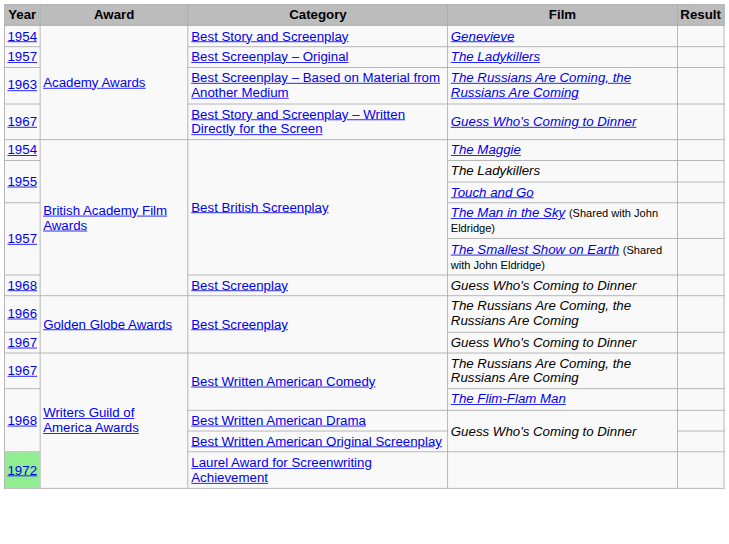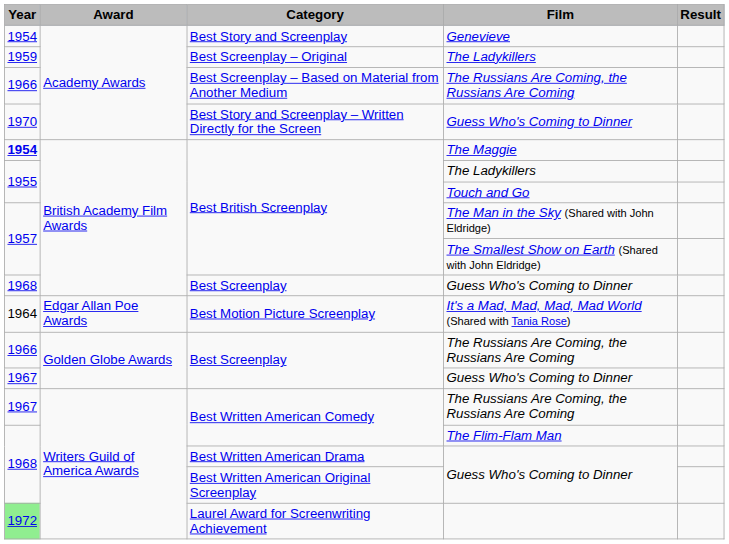Best Screenplay – Original | Year: 1957 -> 1959
Best Screenplay – Based on Material from Another Medium | Year: 1963 -> 1966
Best Story and Screenplay – Written Directly for the Screen | Year: 1967 -> 1970
Best British Screenplay / The Maggie | Year: normal -> bold
+ row: 1964 | Edgar Allan Poe Awards | Best Motion Picture Screenplay | It's a Mad, Mad, Mad, Mad World (Shared with Tania Rose)
